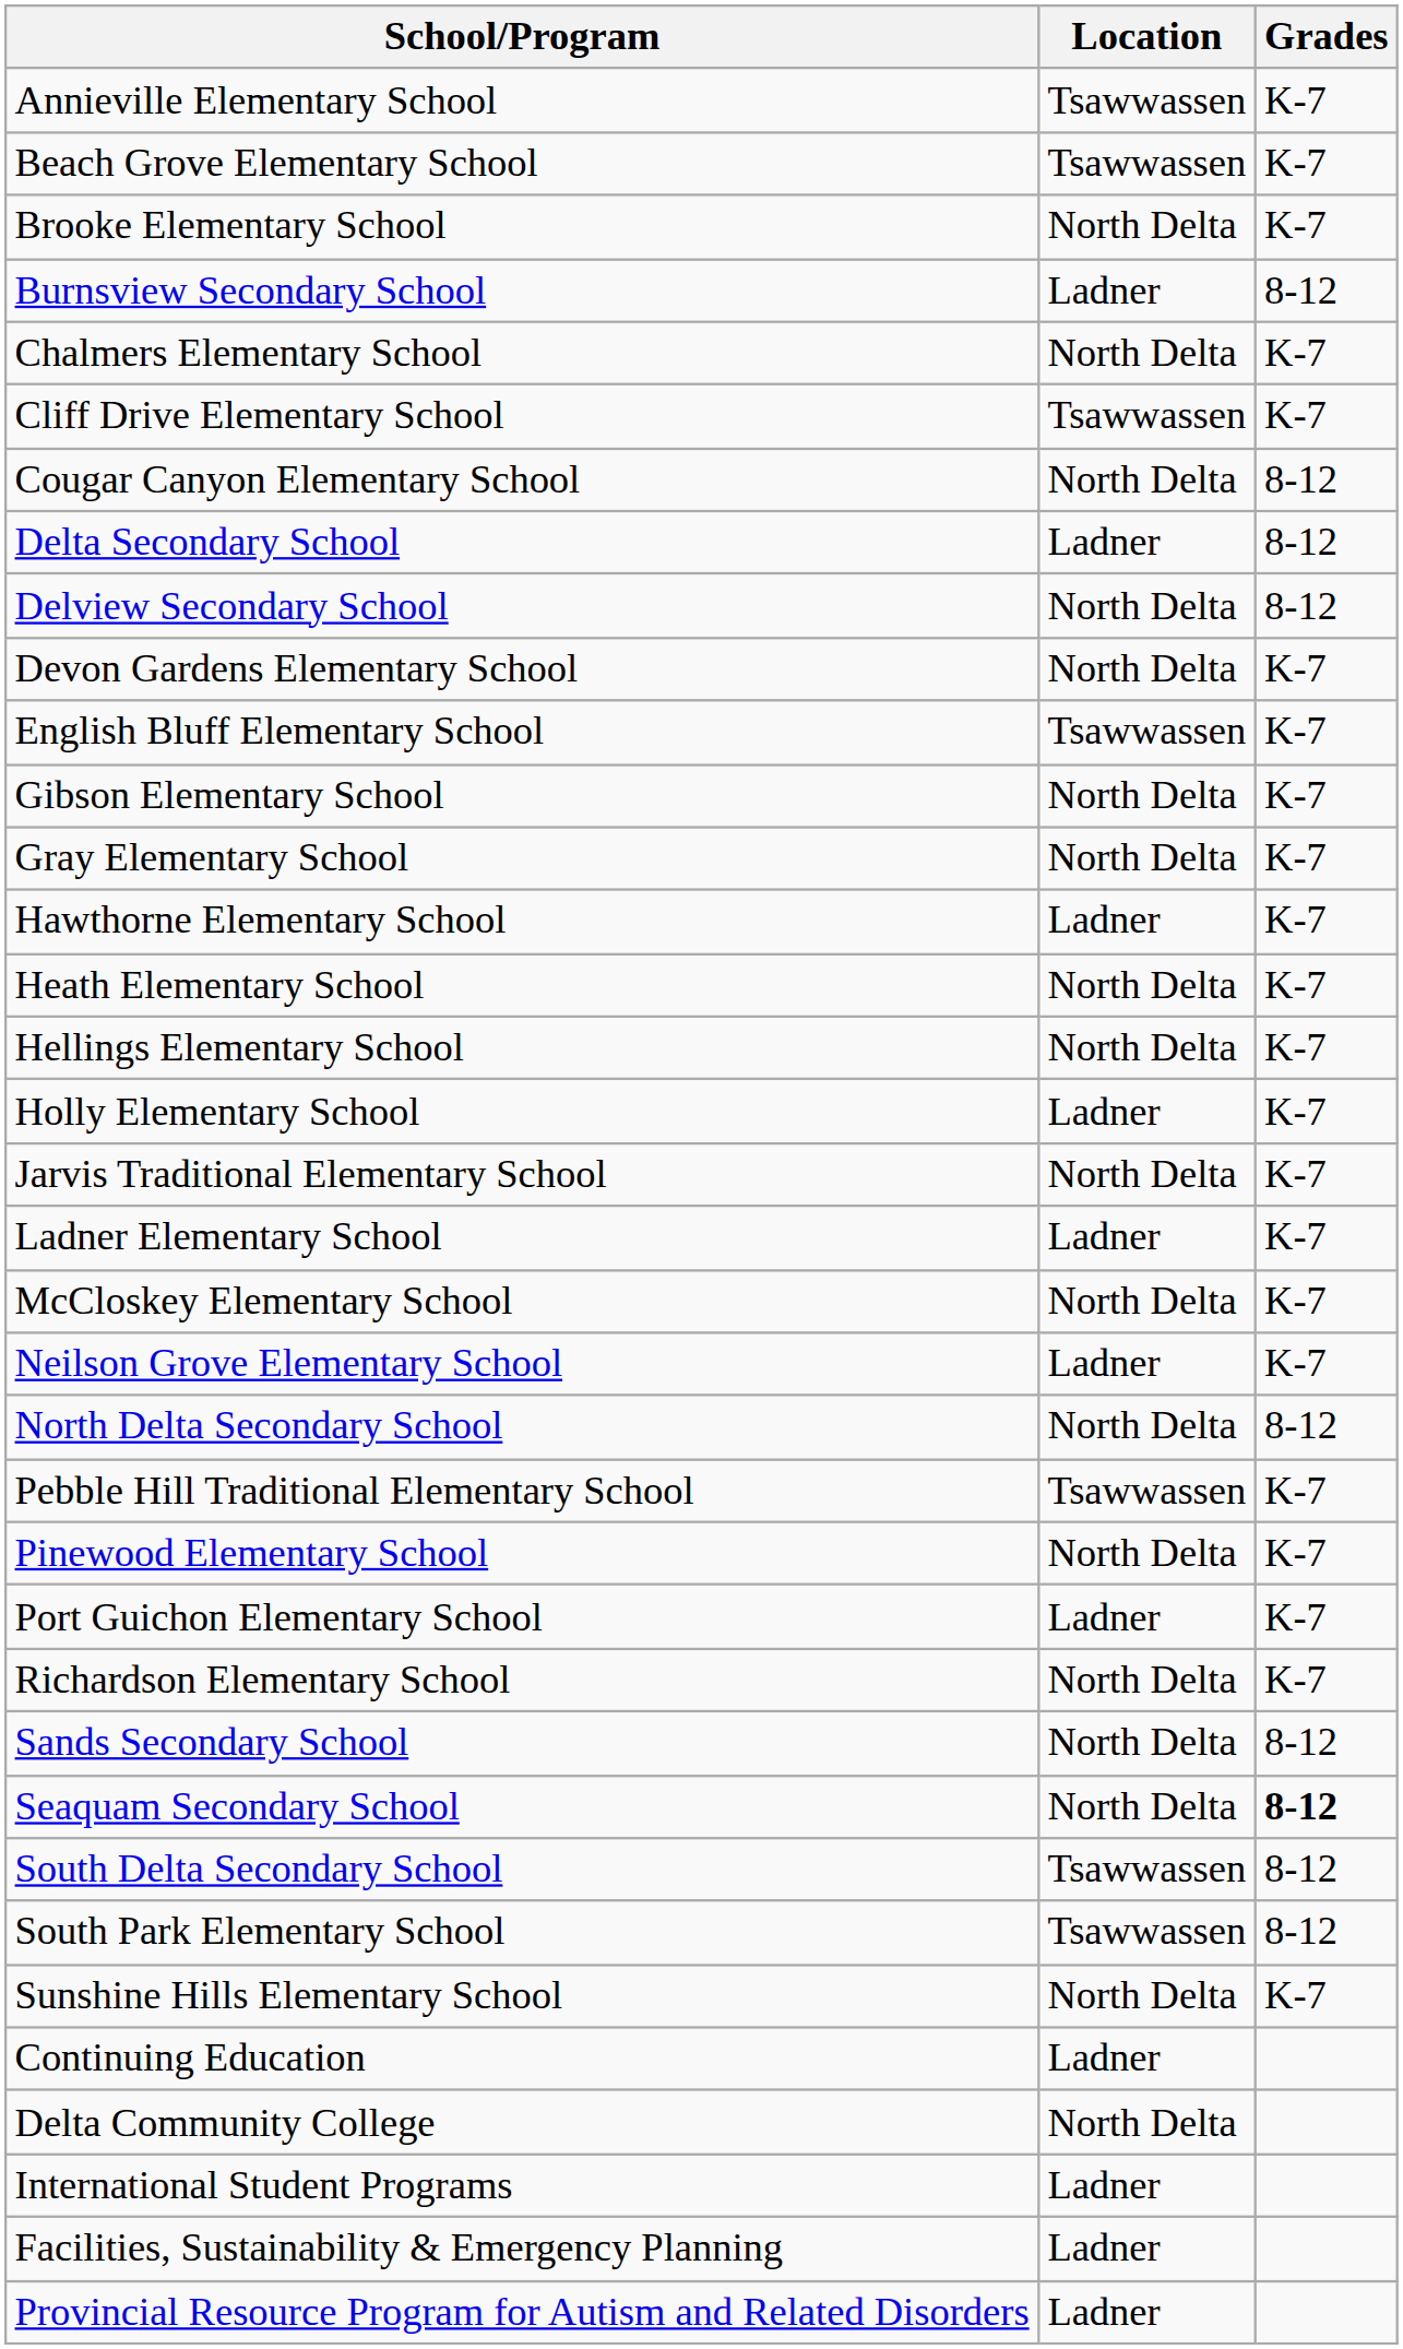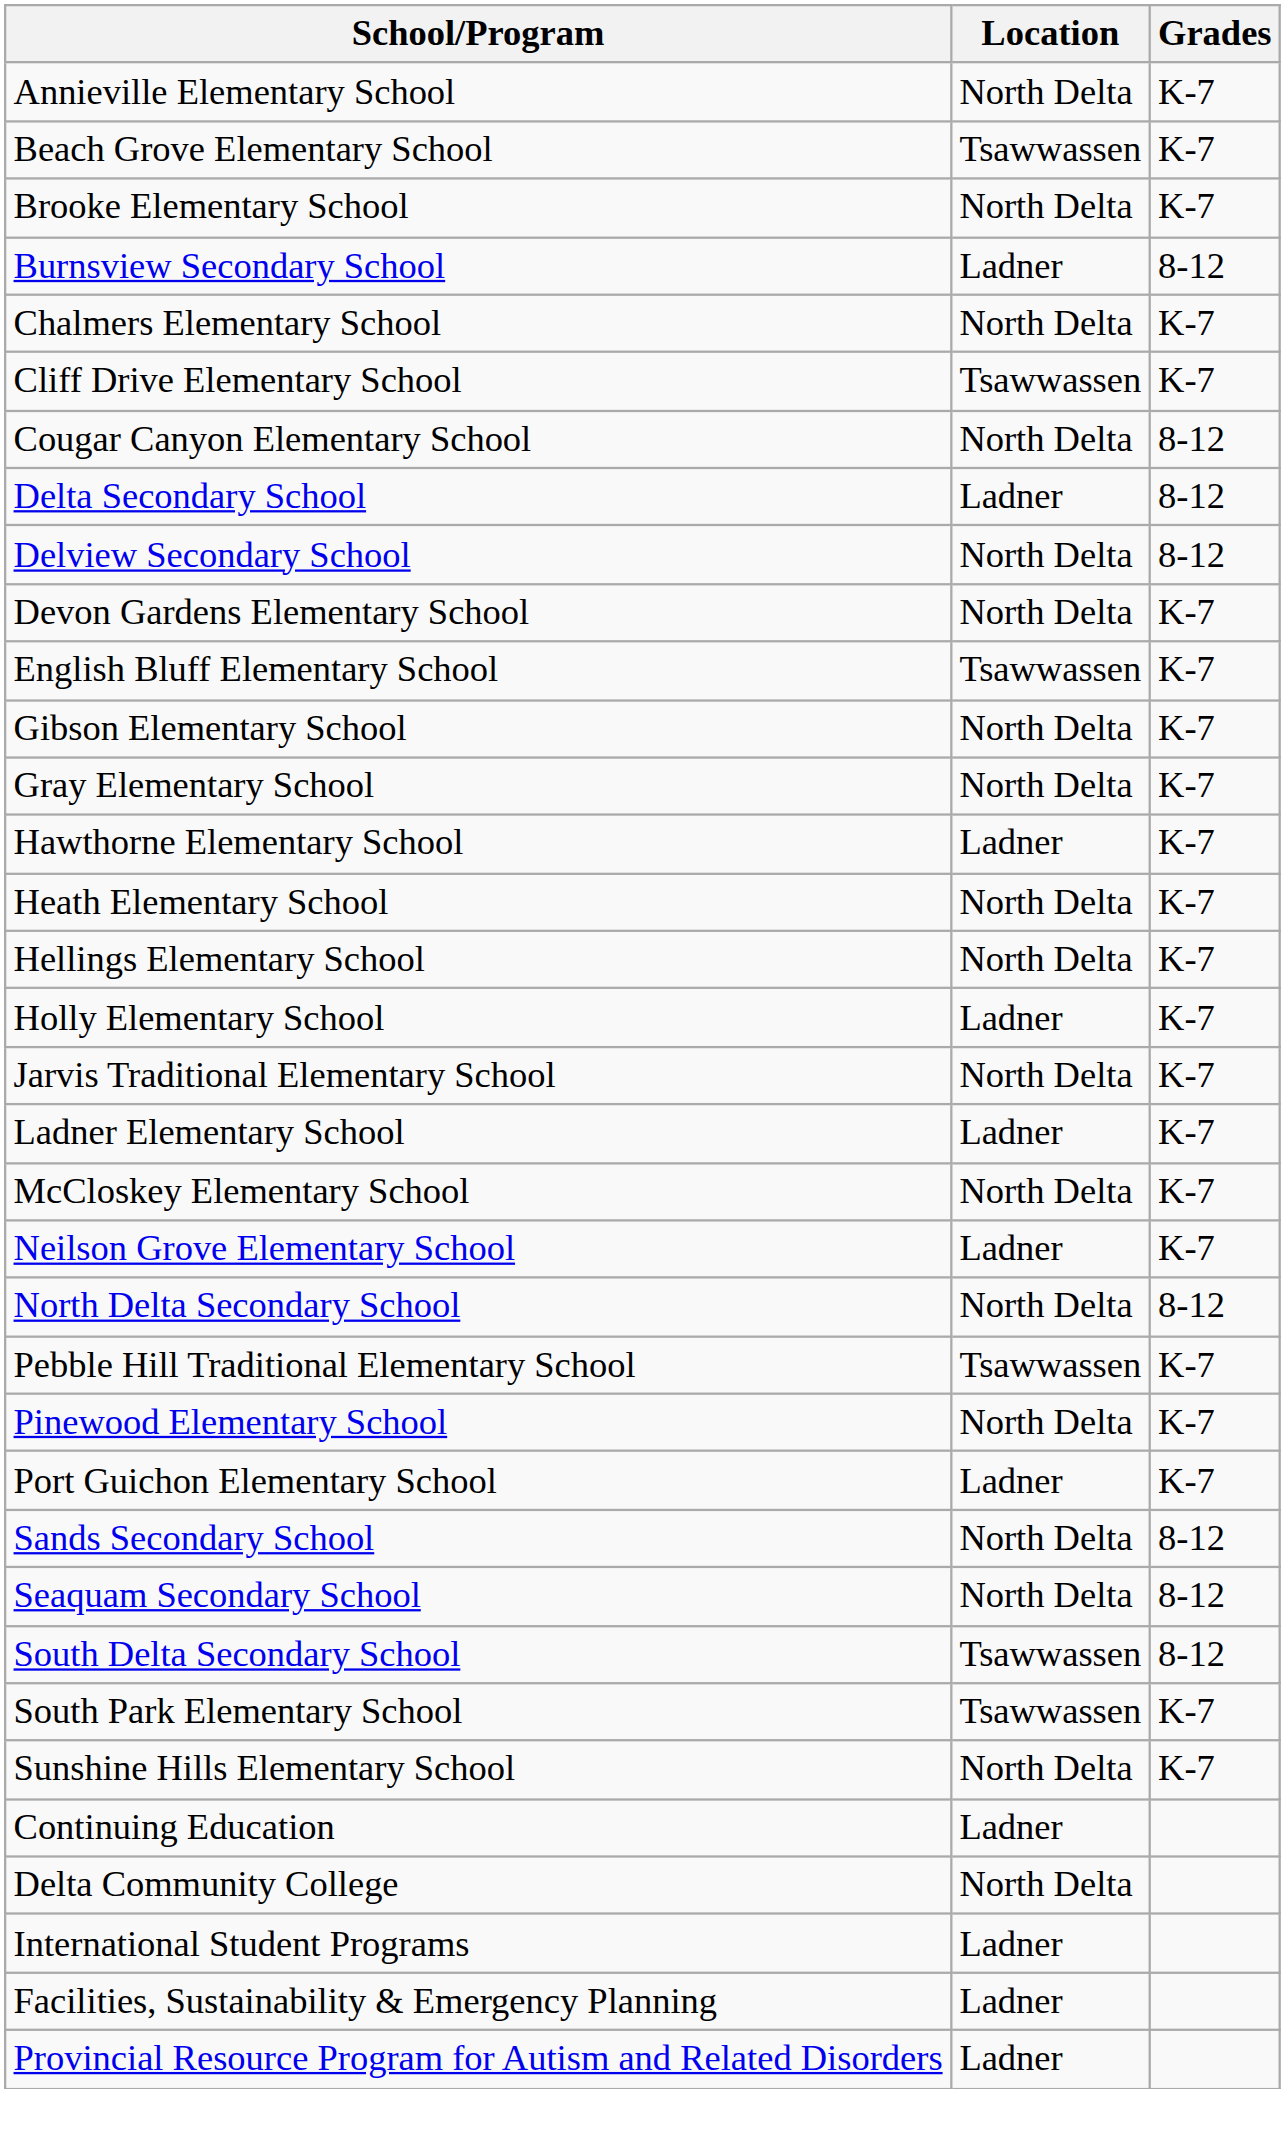Annieville Elementary School | Location: Tsawwassen -> North Delta
- row: Richardson Elementary School | North Delta | K-7
Seaquam Secondary School | Grades: bold -> normal
South Park Elementary School | Grades: 8-12 -> K-7
